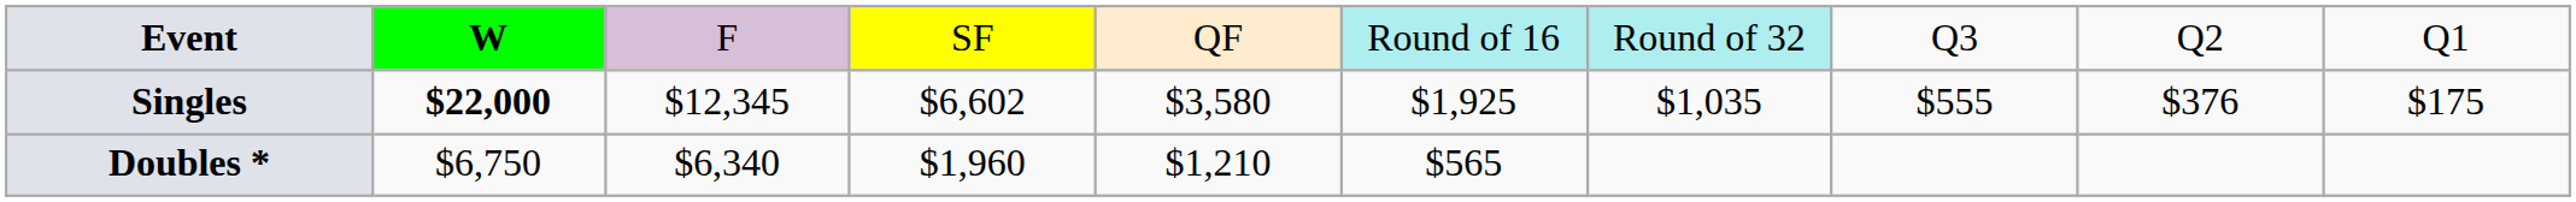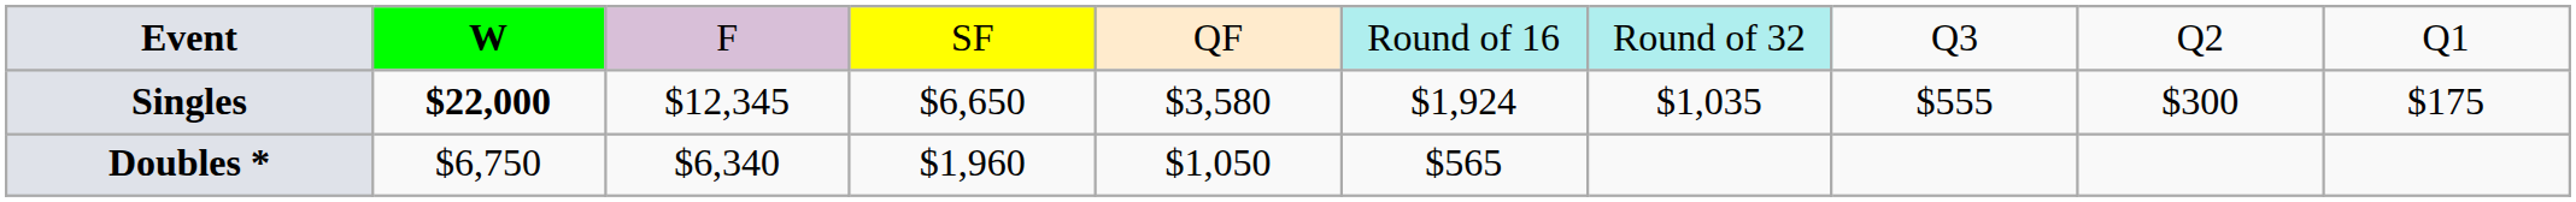Singles | column 4: $6,602 -> $6,650
Singles | column 6: $1,925 -> $1,924
Singles | column 9: $376 -> $300
Doubles * | column 5: $1,210 -> $1,050
